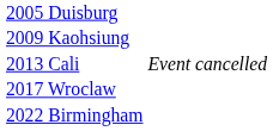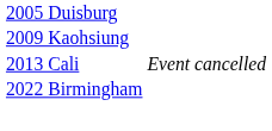- row: 2017 Wroclaw
